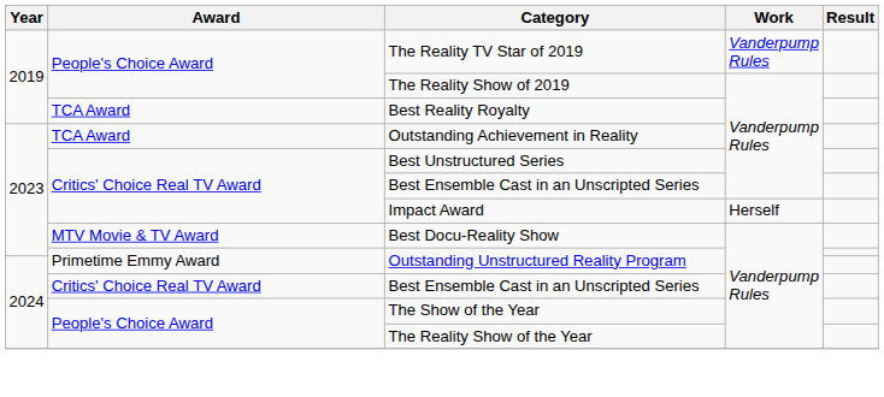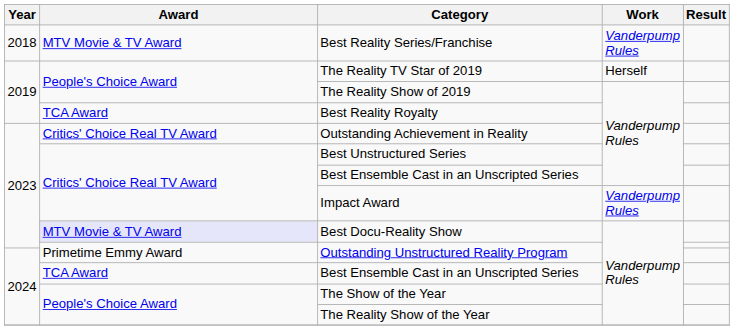+ row: 2018 | MTV Movie & TV Award | Best Reality Series/Franchise | Vanderpump Rules
The Reality TV Star of 2019 | Work: Vanderpump Rules -> Herself
Outstanding Achievement in Reality | Award: TCA Award -> Critics' Choice Real TV Award
Impact Award | Work: Herself -> Vanderpump Rules
Best Docu-Reality Show | Award: no background -> lavender background
2024 / Best Ensemble Cast in an Unscripted Series | Award: Critics' Choice Real TV Award -> TCA Award
